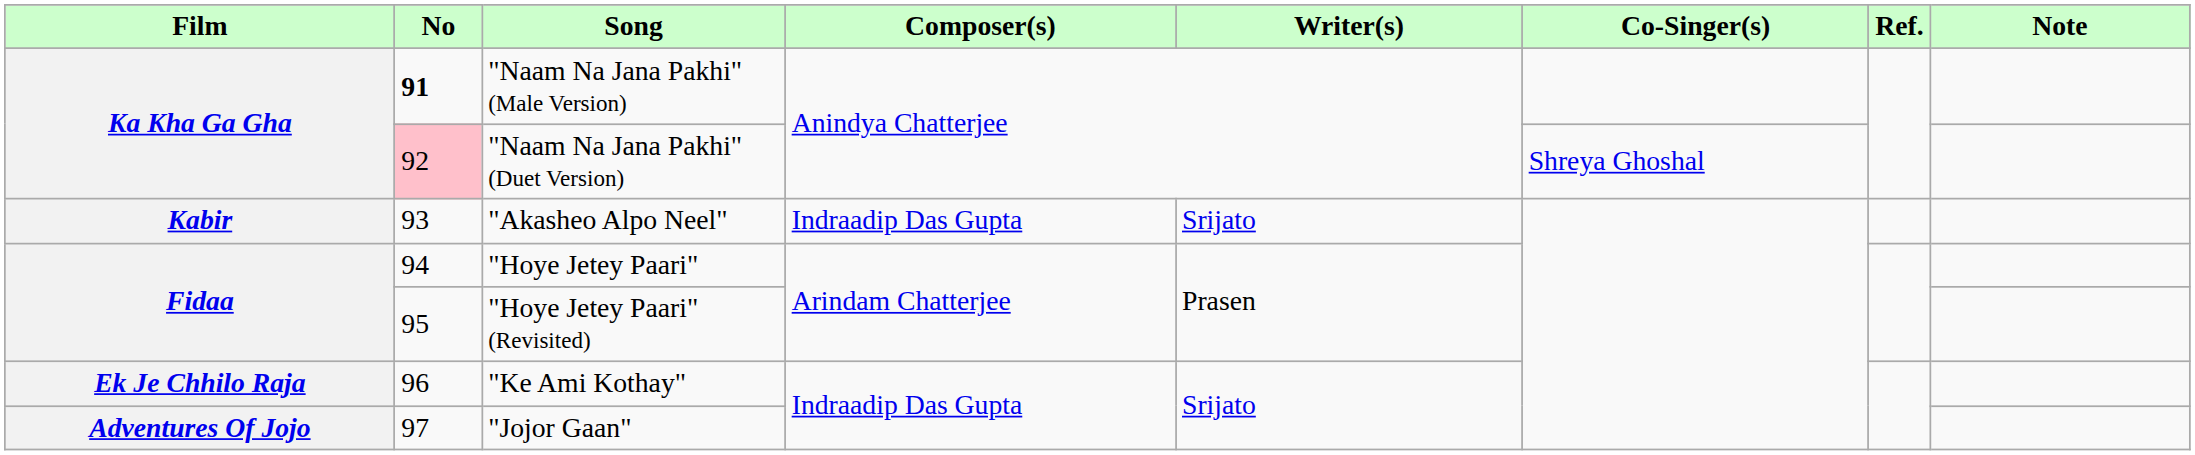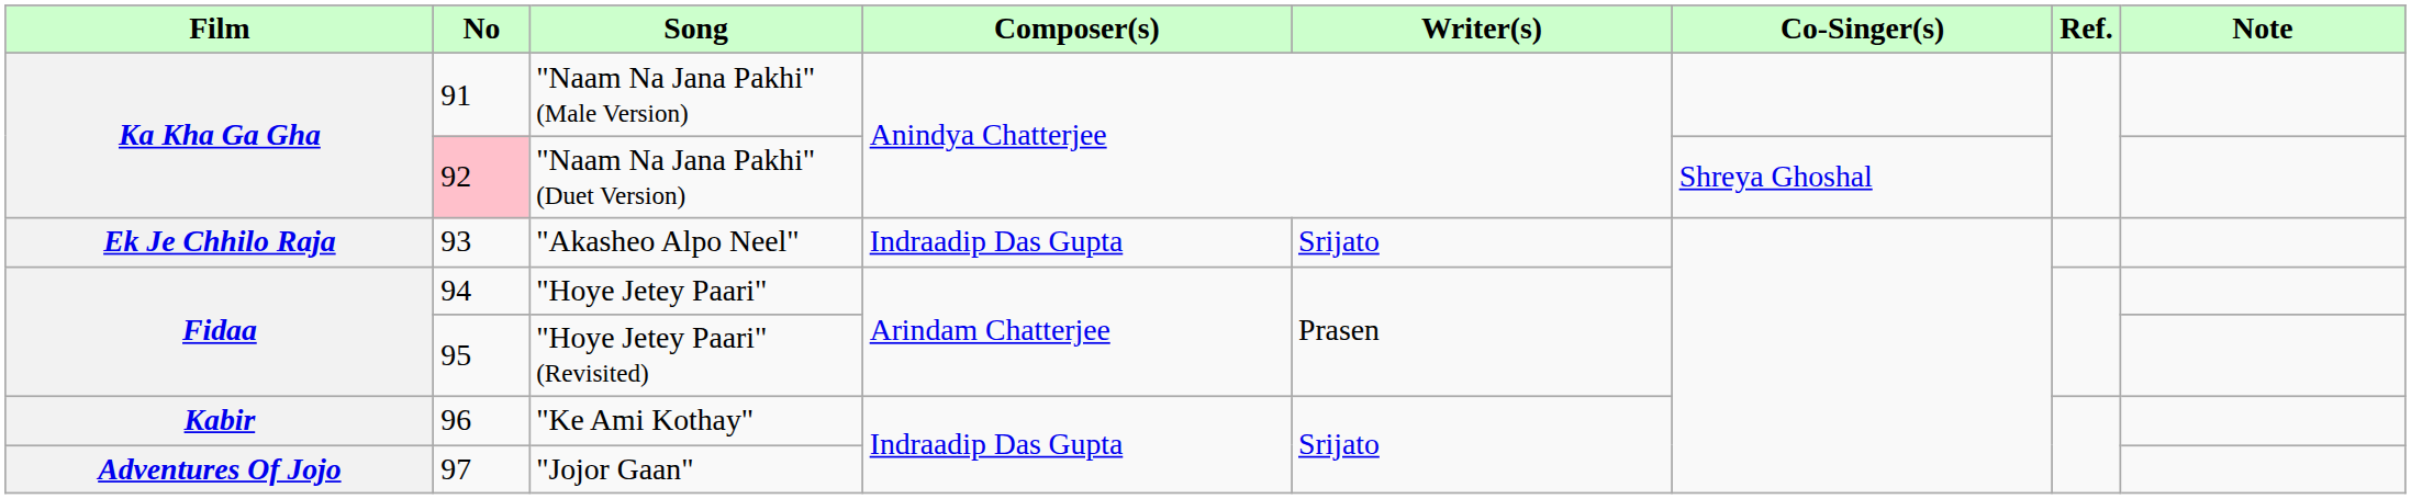"Naam Na Jana Pakhi" (Male Version) | No: bold -> normal
"Akasheo Alpo Neel" | Film: Kabir -> Ek Je Chhilo Raja
"Ke Ami Kothay" | Film: Ek Je Chhilo Raja -> Kabir
